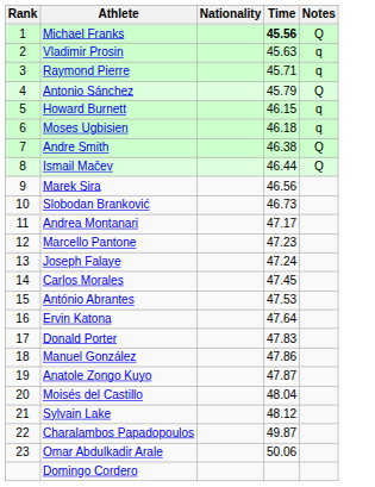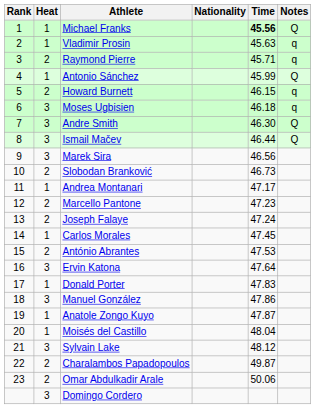+ column: Heat | 1 | 1 | 2 | 1 | 2 | 3 | 3 | 3 | 3 | 2 | 1 | 2 | 2 | 1 | 2 | 3 | 1 | 3 | 1 | 1 | 3 | 2 | 2 | 3
Antonio Sánchez | Time: 45.79 -> 45.99
Andre Smith | Time: 46.38 -> 46.30
